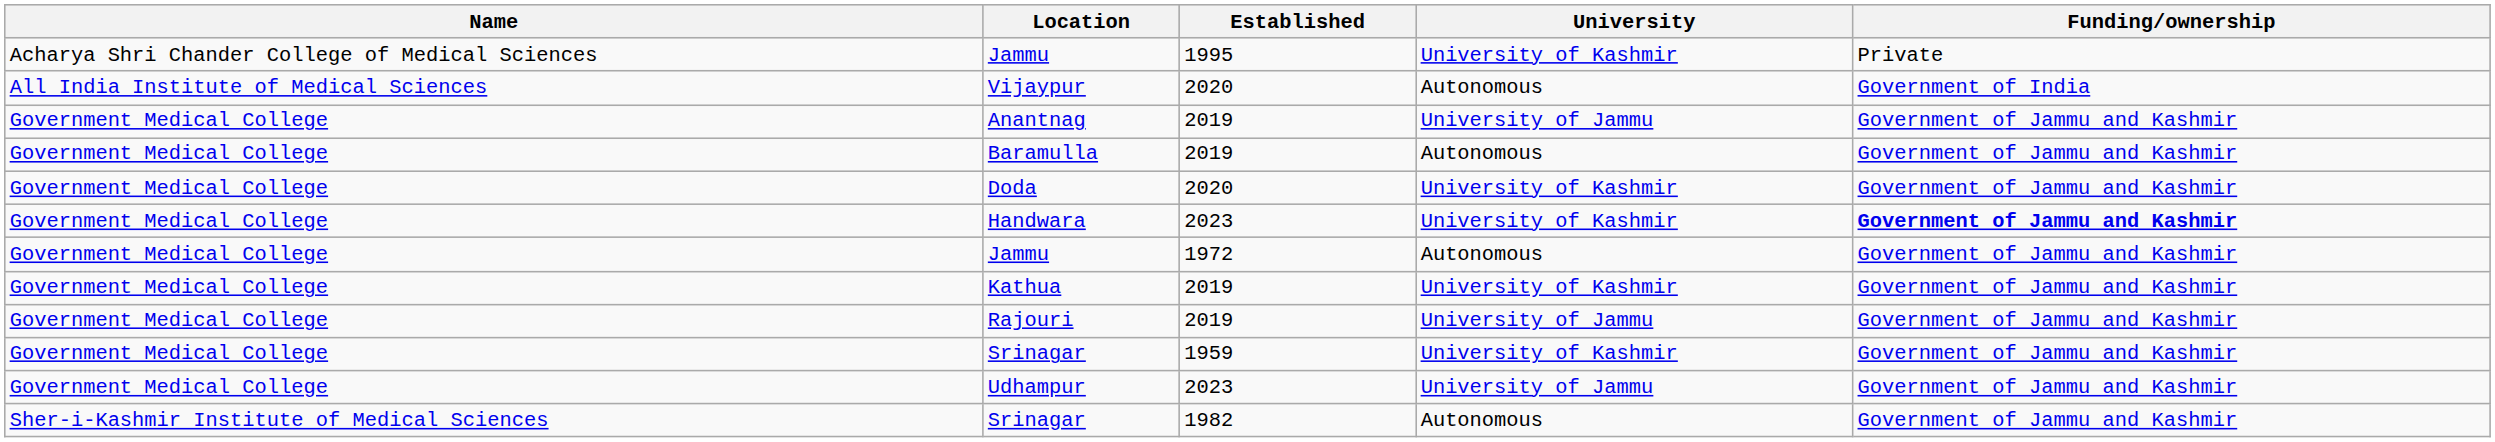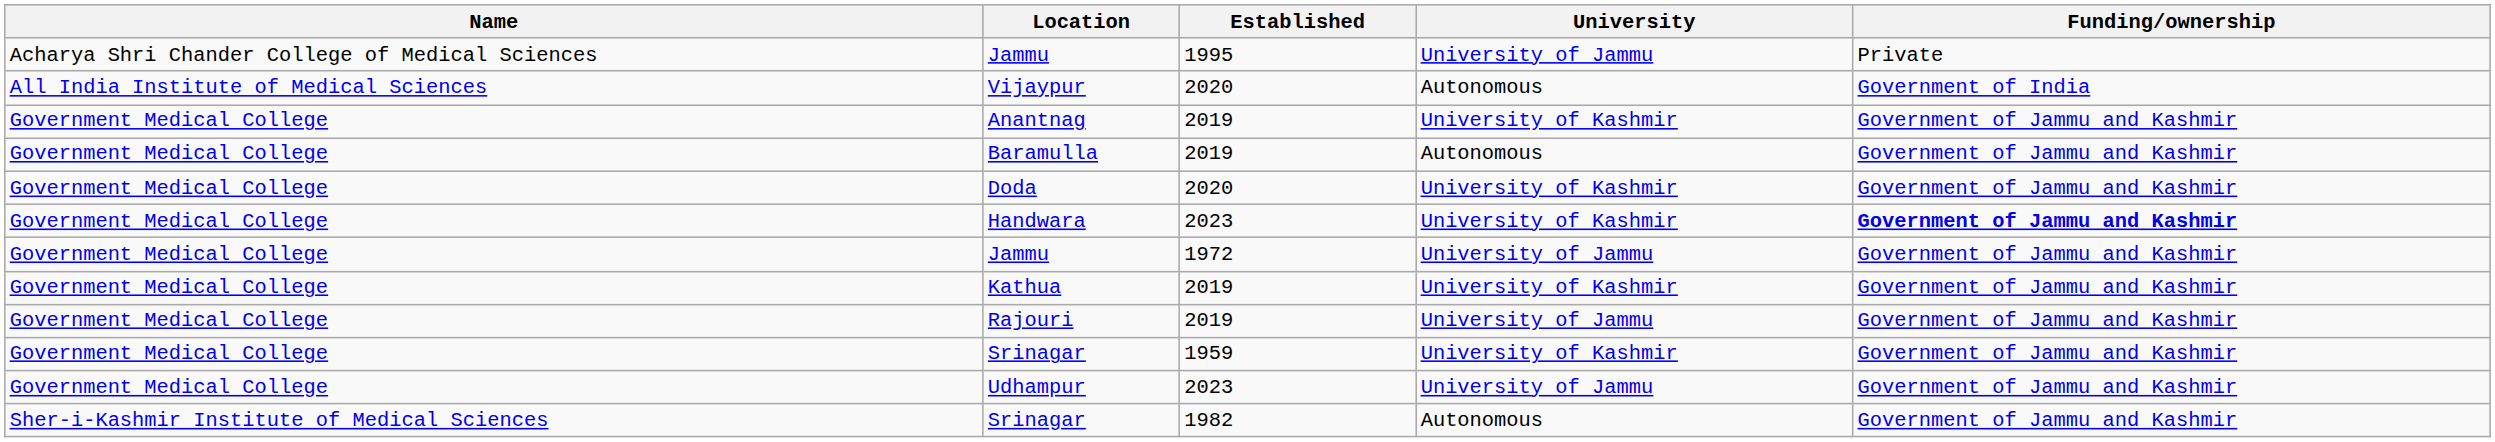Jammu / 1995 | University: University of Kashmir -> University of Jammu
Anantnag | University: University of Jammu -> University of Kashmir
Jammu / 1972 | University: Autonomous -> University of Jammu
